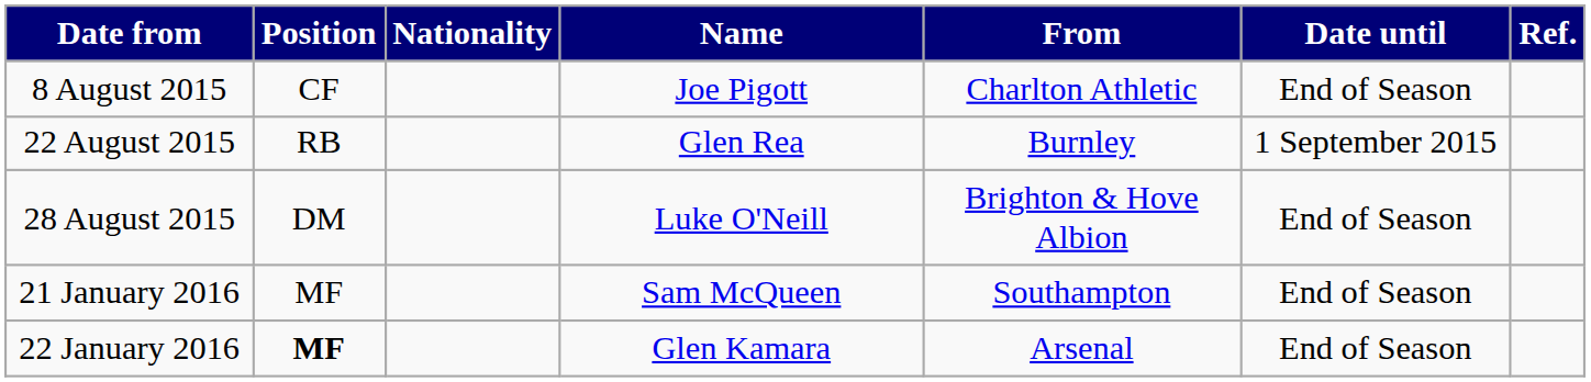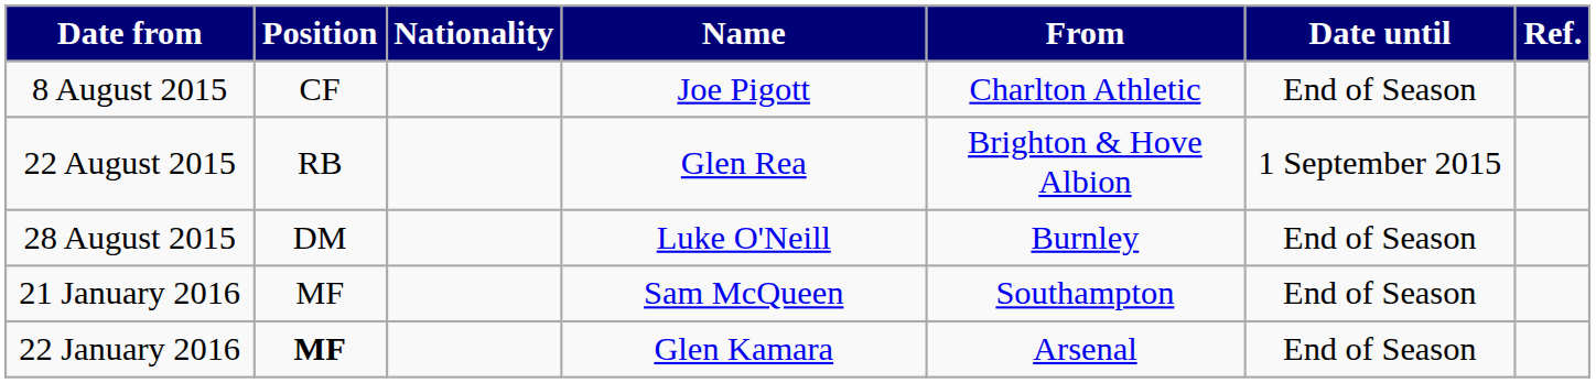22 August 2015 | From: Burnley -> Brighton & Hove Albion
28 August 2015 | From: Brighton & Hove Albion -> Burnley
